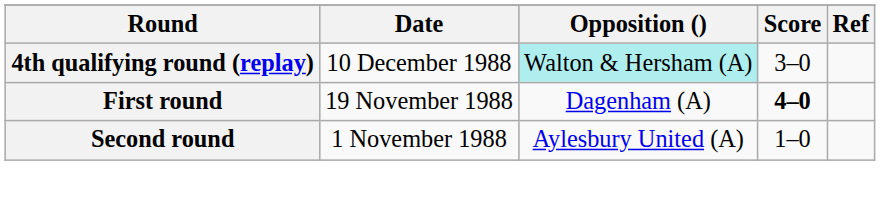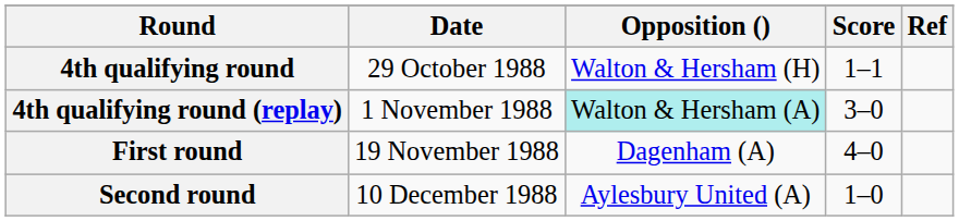+ row: 4th qualifying round | 29 October 1988 | Walton & Hersham (H) | 1–1
4th qualifying round (replay) | Date: 10 December 1988 -> 1 November 1988
First round | Score: bold -> normal
Second round | Date: 1 November 1988 -> 10 December 1988
